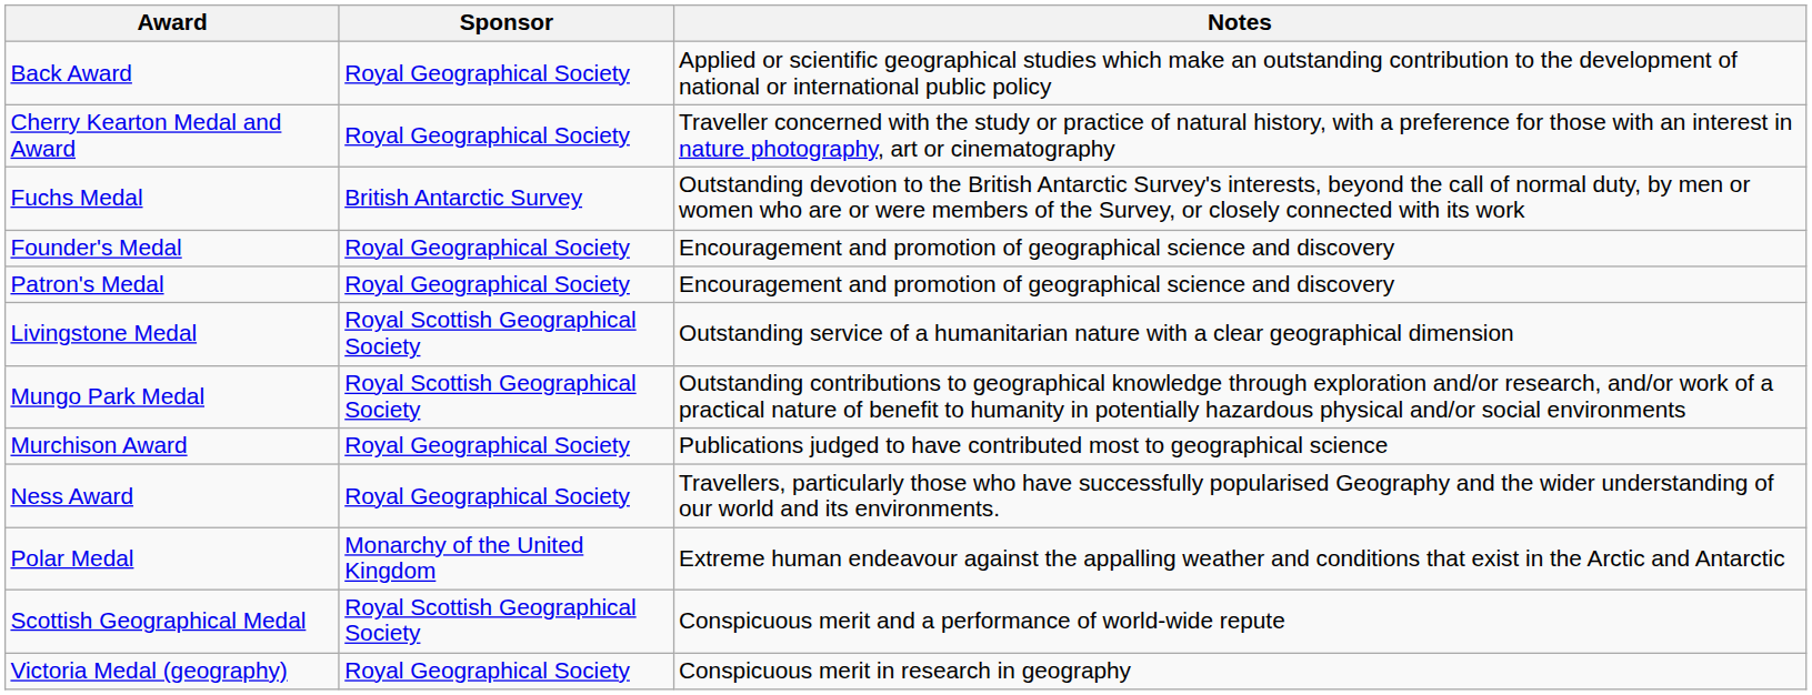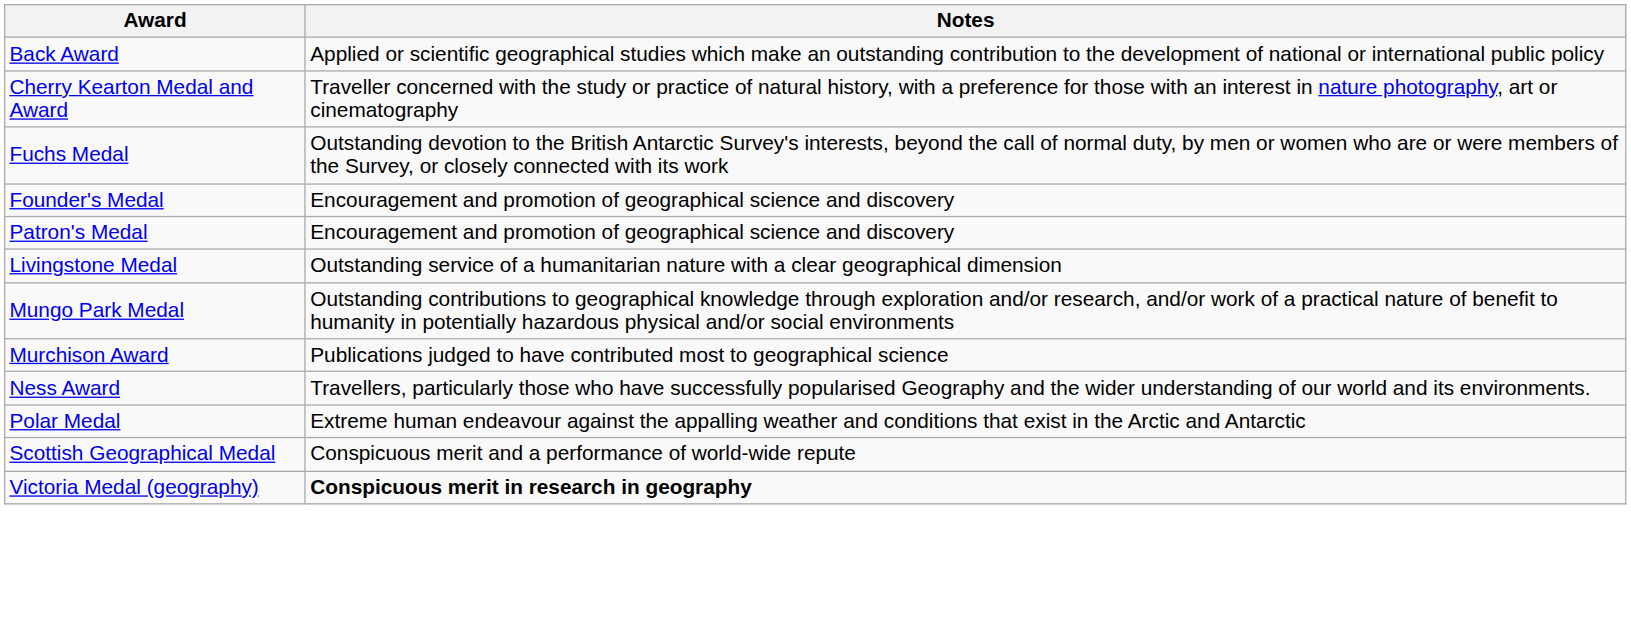- column: Sponsor | Royal Geographical Society | Royal Geographical Society | British Antarctic Survey | Royal Geographical Society | Royal Geographical Society | Royal Scottish Geographical Society | Royal Scottish Geographical Society | Royal Geographical Society | Royal Geographical Society | Monarchy of the United Kingdom | Royal Scottish Geographical Society | Royal Geographical Society
Victoria Medal (geography) | Notes: normal -> bold
